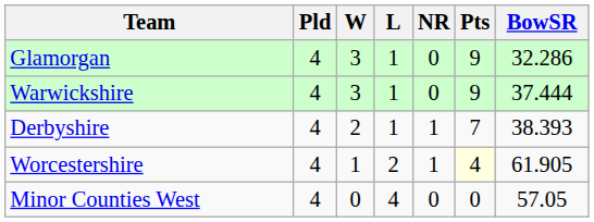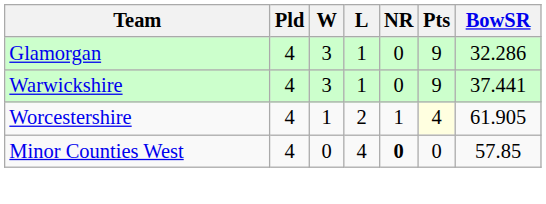Warwickshire | BowSR: 37.444 -> 37.441
- row: Derbyshire | 4 | 2 | 1 | 1 | 7 | 38.393
Minor Counties West | NR: normal -> bold
Minor Counties West | BowSR: 57.05 -> 57.85
